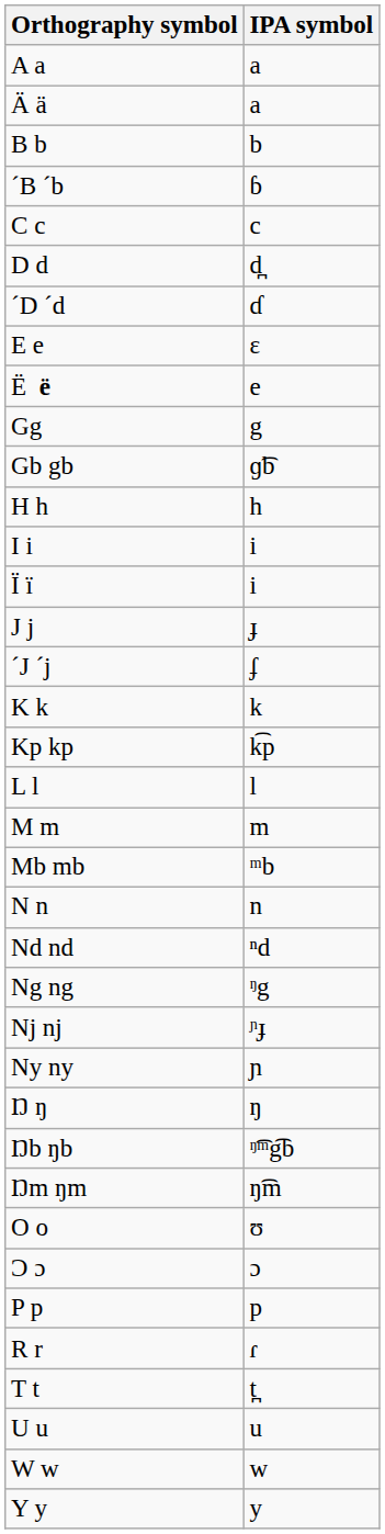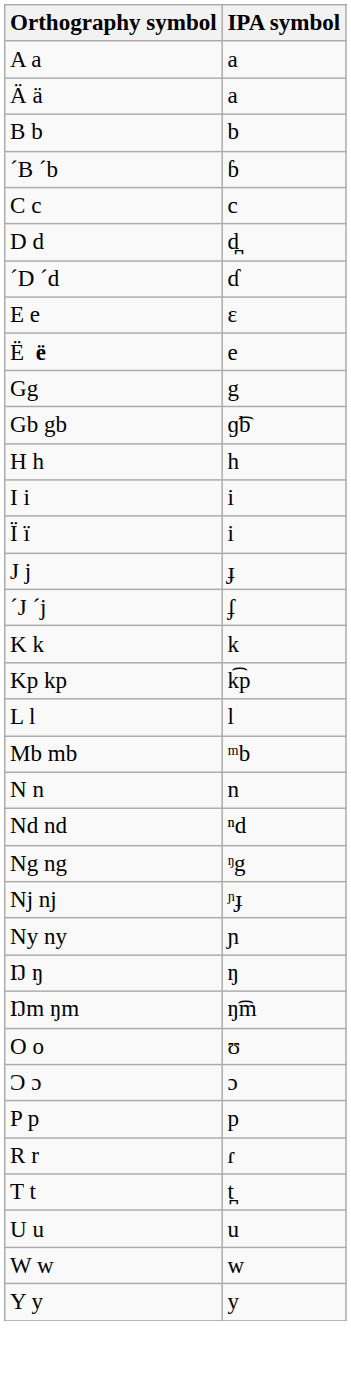- row: M m | m
- row: Ŋb ŋb | ᵑ͡ᵐg͡b
